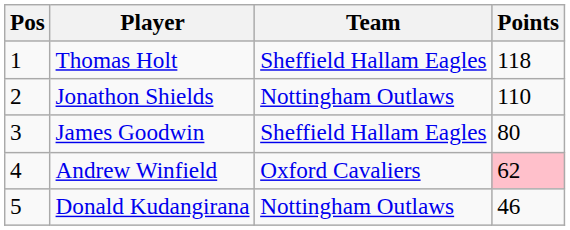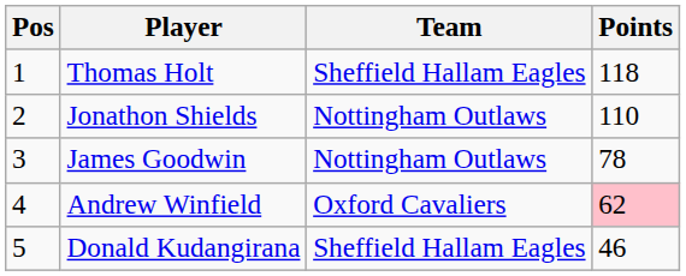James Goodwin | Team: Sheffield Hallam Eagles -> Nottingham Outlaws
James Goodwin | Points: 80 -> 78
Donald Kudangirana | Team: Nottingham Outlaws -> Sheffield Hallam Eagles
